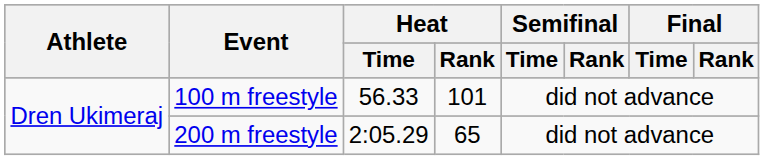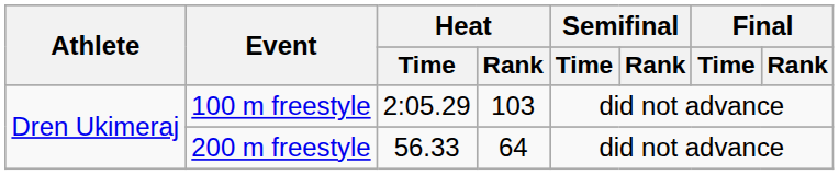100 m freestyle | Heat / Time: 56.33 -> 2:05.29
100 m freestyle | Heat / Rank: 101 -> 103
200 m freestyle | Heat / Time: 2:05.29 -> 56.33
200 m freestyle | Heat / Rank: 65 -> 64
